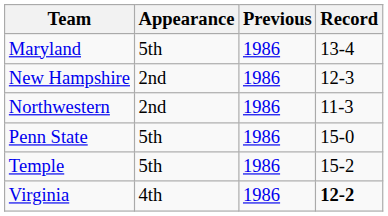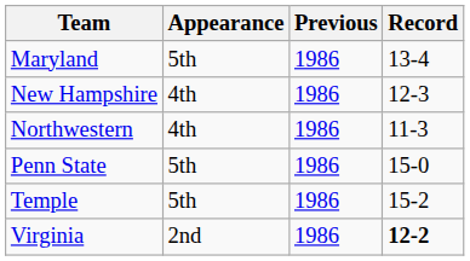New Hampshire | Appearance: 2nd -> 4th
Northwestern | Appearance: 2nd -> 4th
Virginia | Appearance: 4th -> 2nd
